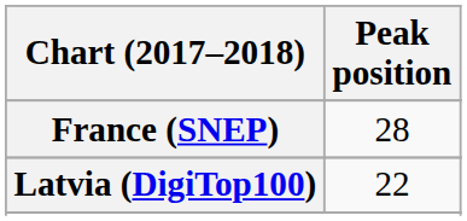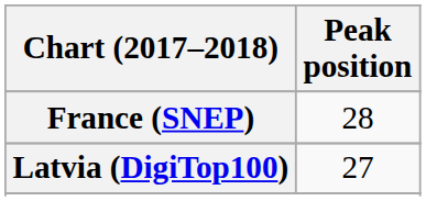Latvia (DigiTop100) | Peak position: 22 -> 27
